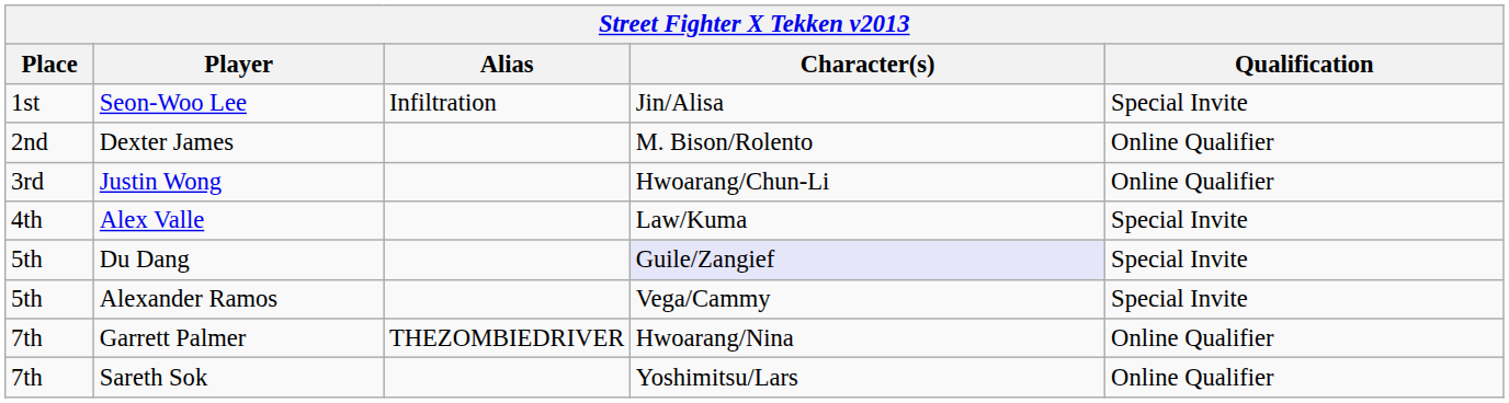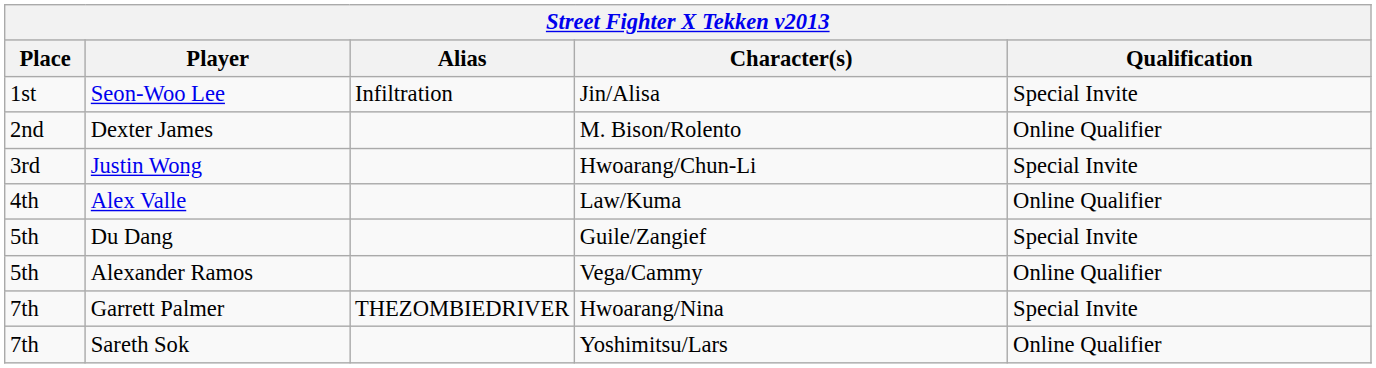Justin Wong | Qualification: Online Qualifier -> Special Invite
Alex Valle | Qualification: Special Invite -> Online Qualifier
Du Dang | Character(s): lavender background -> no background
Alexander Ramos | Qualification: Special Invite -> Online Qualifier
Garrett Palmer | Qualification: Online Qualifier -> Special Invite
